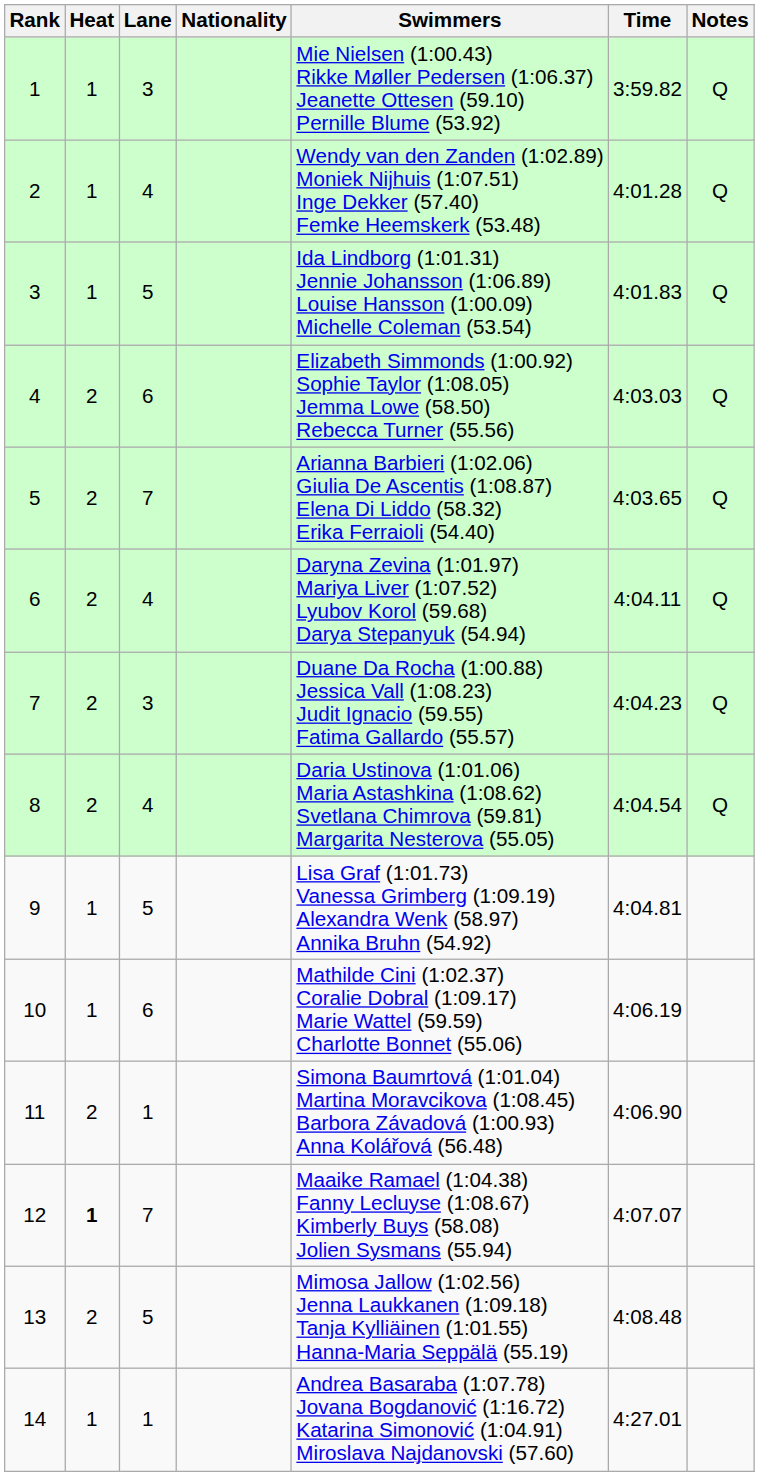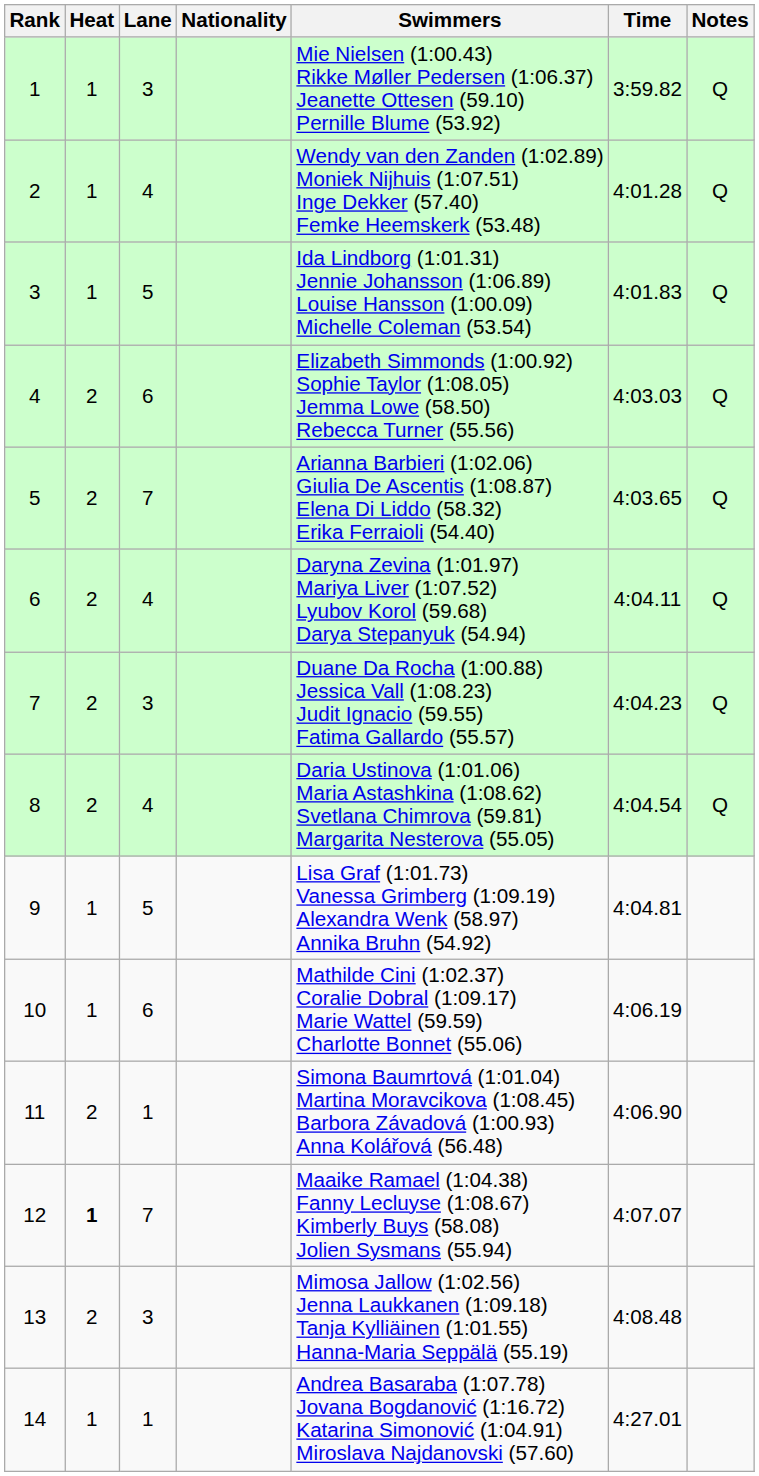13 | Lane: 5 -> 3
